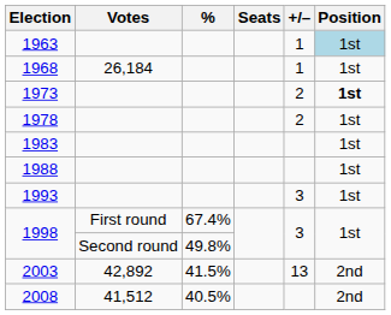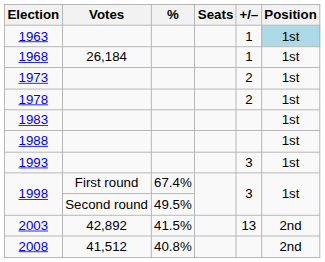1973 | Position: bold -> normal
1998 / Second round | %: 49.8% -> 49.5%
2008 | %: 40.5% -> 40.8%
